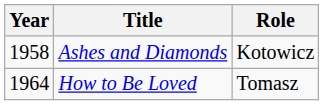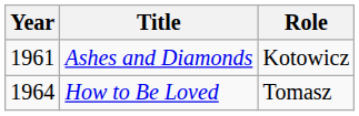Ashes and Diamonds | Year: 1958 -> 1961
